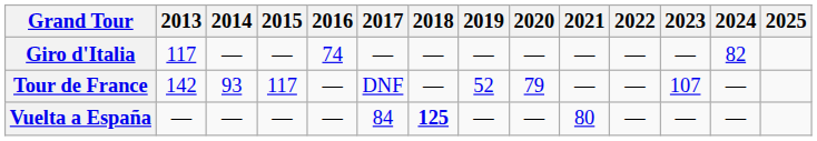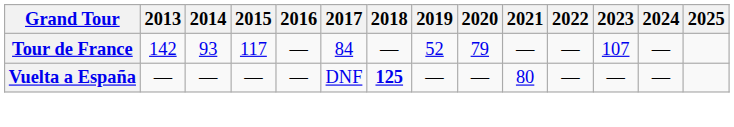- row: Giro d'Italia | 117 | — | — | 74 | — | — | — | — | — | — | — | 82
Tour de France | 2017: DNF -> 84
Vuelta a España | 2017: 84 -> DNF
